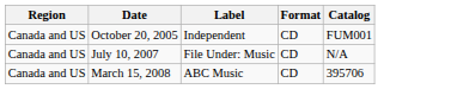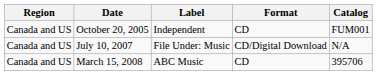July 10, 2007 | Format: CD -> CD/Digital Download
